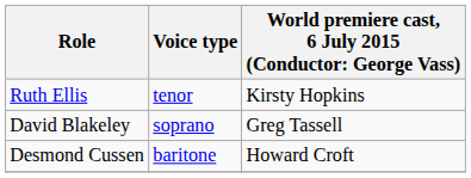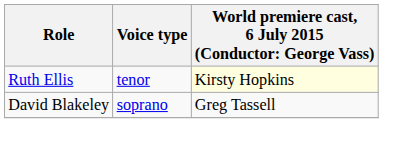Ruth Ellis | column 3: no background -> lightyellow background
- row: Desmond Cussen | baritone | Howard Croft
